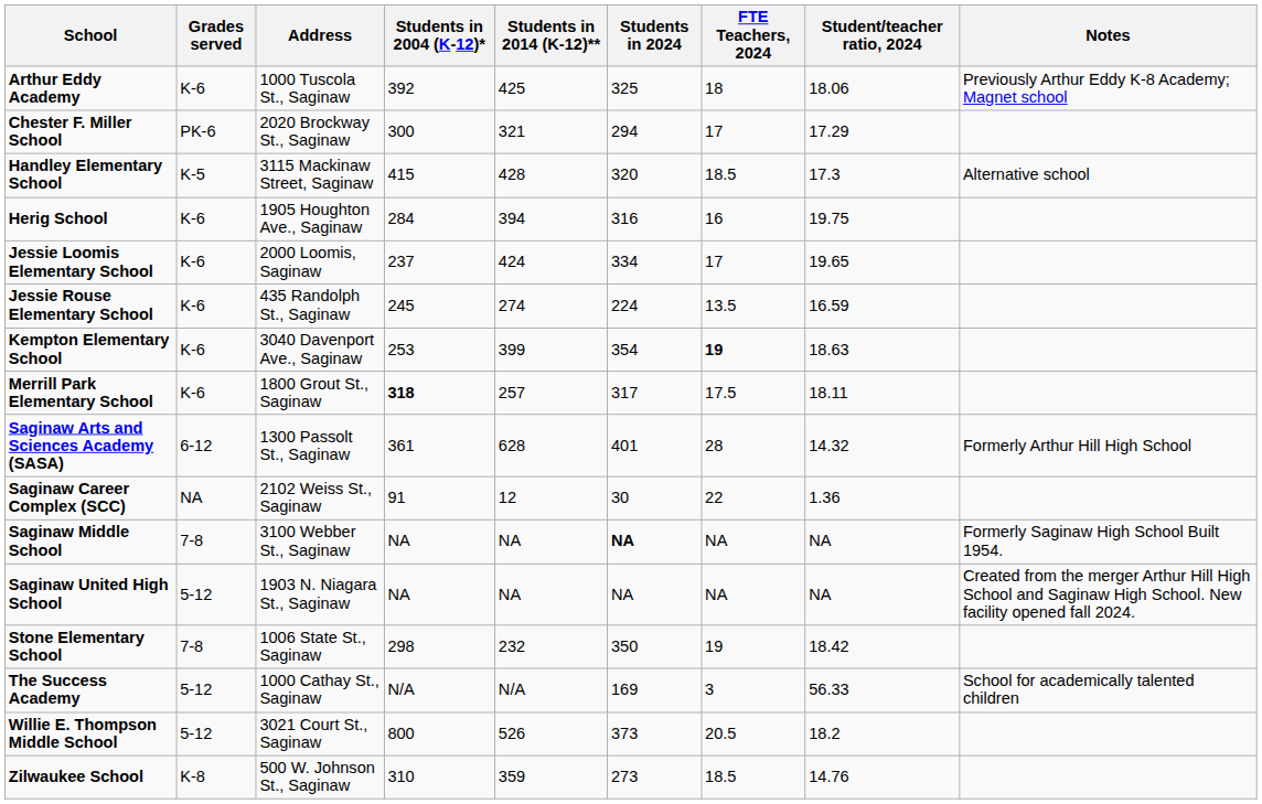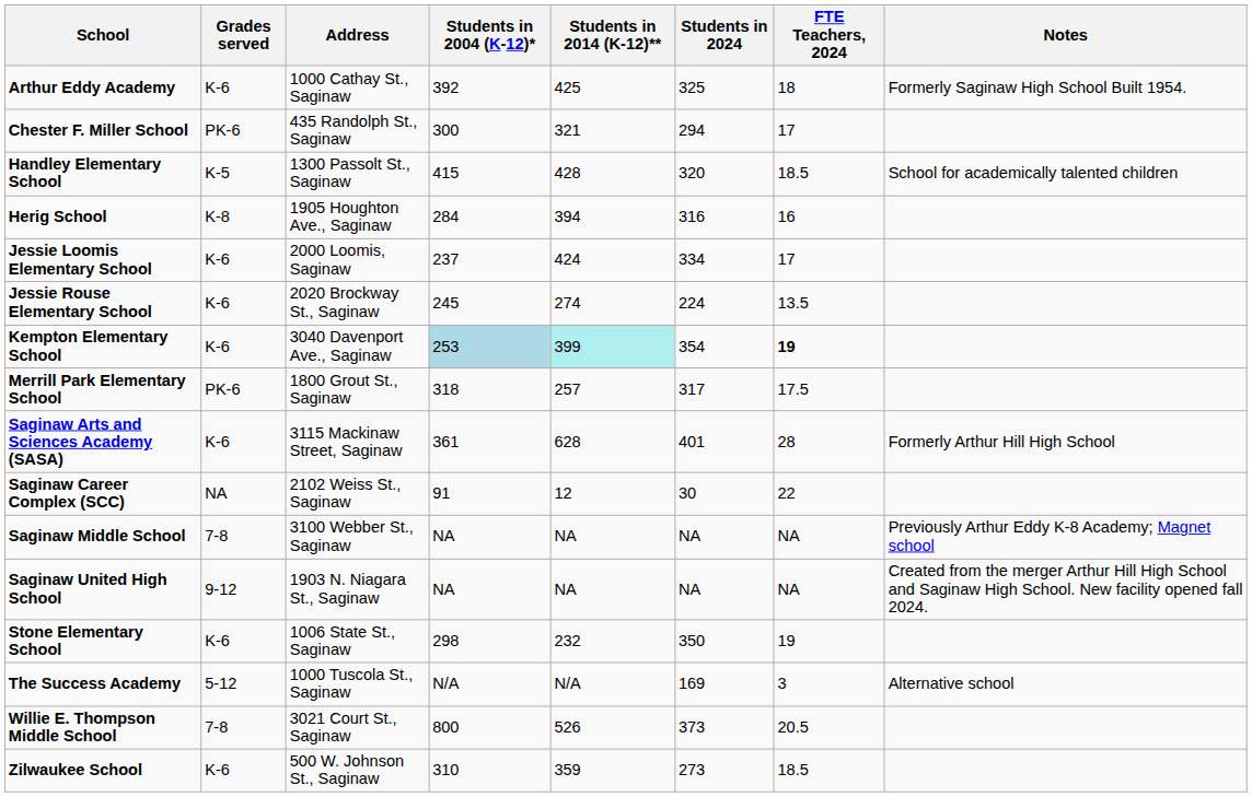- column: Student/teacher ratio, 2024 | 18.06 | 17.29 | 17.3 | 19.75 | 19.65 | 16.59 | 18.63 | 18.11 | 14.32 | 1.36 | NA | NA | 18.42 | 56.33 | 18.2 | 14.76
Arthur Eddy Academy | Address: 1000 Tuscola St., Saginaw -> 1000 Cathay St., Saginaw
Arthur Eddy Academy | Notes: Previously Arthur Eddy K-8 Academy; Magnet school -> Formerly Saginaw High School Built 1954.
Chester F. Miller School | Address: 2020 Brockway St., Saginaw -> 435 Randolph St., Saginaw
Handley Elementary School | Address: 3115 Mackinaw Street, Saginaw -> 1300 Passolt St., Saginaw
Handley Elementary School | Notes: Alternative school -> School for academically talented children
Herig School | Grades served: K-6 -> K-8
Jessie Rouse Elementary School | Address: 435 Randolph St., Saginaw -> 2020 Brockway St., Saginaw
Kempton Elementary School | Students in 2004 (K-12)*: no background -> lightblue background
Kempton Elementary School | Students in 2014 (K-12)**: no background -> paleturquoise background
Merrill Park Elementary School | Grades served: K-6 -> PK-6
Merrill Park Elementary School | Students in 2004 (K-12)*: bold -> normal
Saginaw Arts and Sciences Academy (SASA) | Grades served: 6-12 -> K-6
Saginaw Arts and Sciences Academy (SASA) | Address: 1300 Passolt St., Saginaw -> 3115 Mackinaw Street, Saginaw
Saginaw Middle School | Students in 2024: bold -> normal
Saginaw Middle School | Notes: Formerly Saginaw High School Built 1954. -> Previously Arthur Eddy K-8 Academy; Magnet school
Saginaw United High School | Grades served: 5-12 -> 9-12
Stone Elementary School | Grades served: 7-8 -> K-6
The Success Academy | Address: 1000 Cathay St., Saginaw -> 1000 Tuscola St., Saginaw
The Success Academy | Notes: School for academically talented children -> Alternative school
Willie E. Thompson Middle School | Grades served: 5-12 -> 7-8
Zilwaukee School | Grades served: K-8 -> K-6
